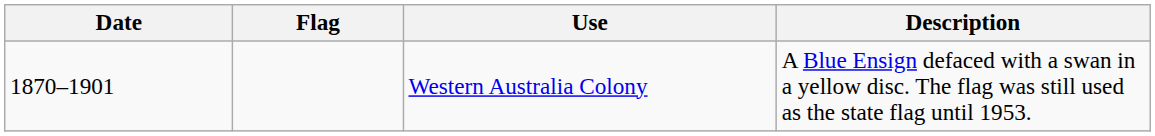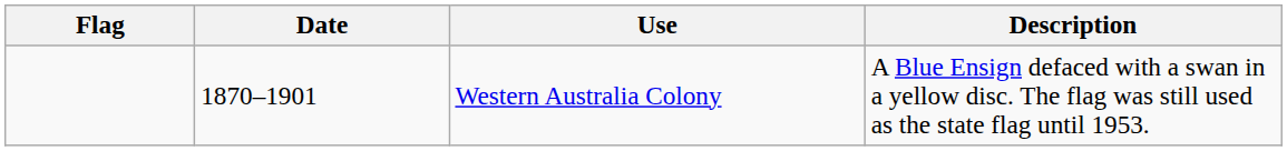columns swapped: Flag <-> Date
